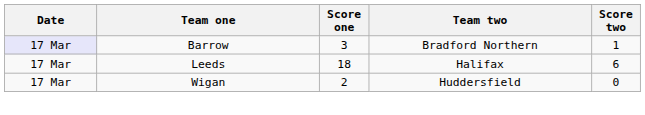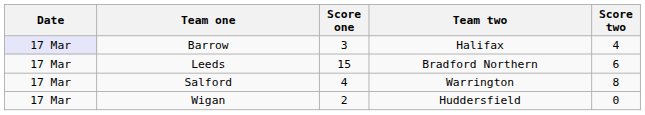Barrow | Team two: Bradford Northern -> Halifax
Barrow | Score two: 1 -> 4
Leeds | Score one: 18 -> 15
Leeds | Team two: Halifax -> Bradford Northern
+ row: 17 Mar | Salford | 4 | Warrington | 8
